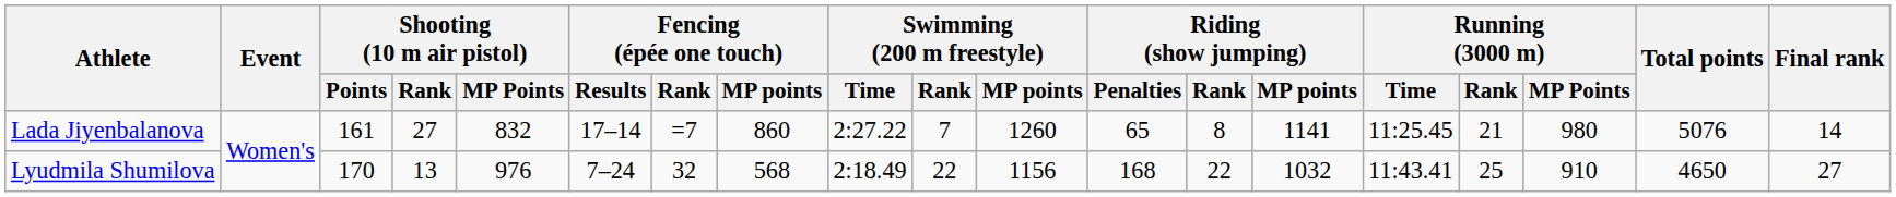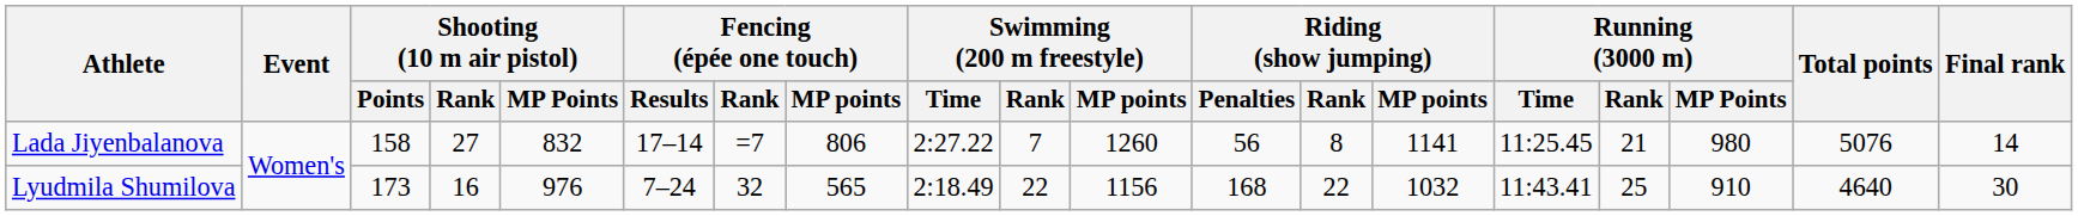Lada Jiyenbalanova | Shooting (10 m air pistol) / Points: 161 -> 158
Lada Jiyenbalanova | Fencing (épée one touch) / MP points: 860 -> 806
Lada Jiyenbalanova | Riding (show jumping) / Penalties: 65 -> 56
Lyudmila Shumilova | Shooting (10 m air pistol) / Points: 170 -> 173
Lyudmila Shumilova | Shooting (10 m air pistol) / Rank: 13 -> 16
Lyudmila Shumilova | Fencing (épée one touch) / MP points: 568 -> 565
Lyudmila Shumilova | Total points: 4650 -> 4640
Lyudmila Shumilova | Final rank: 27 -> 30
